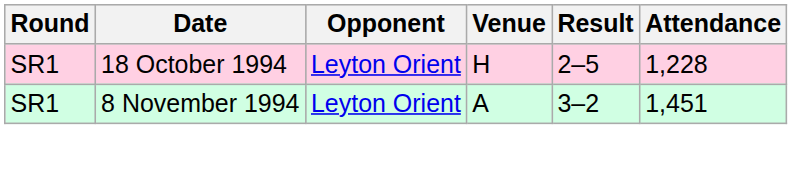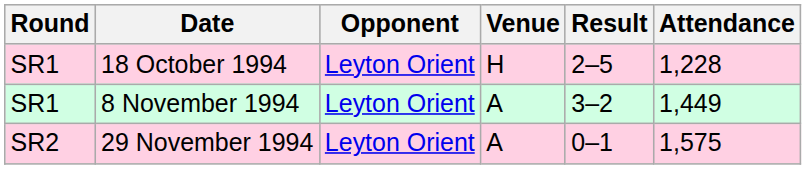8 November 1994 | Attendance: 1,451 -> 1,449
+ row: SR2 | 29 November 1994 | Leyton Orient | A | 0–1 | 1,575
